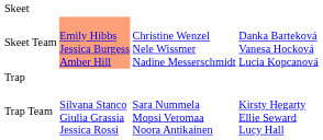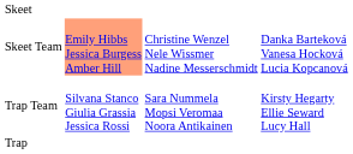rows swapped: Trap <-> Trap Team
